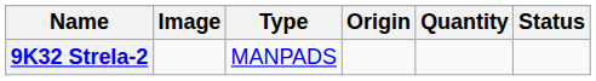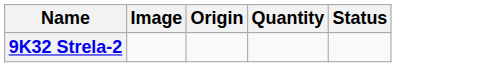- column: Type | MANPADS
